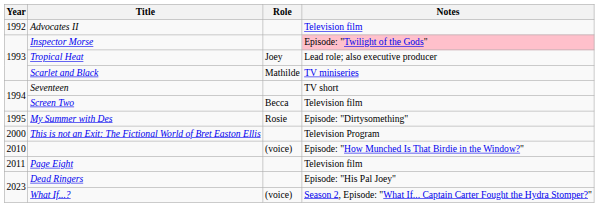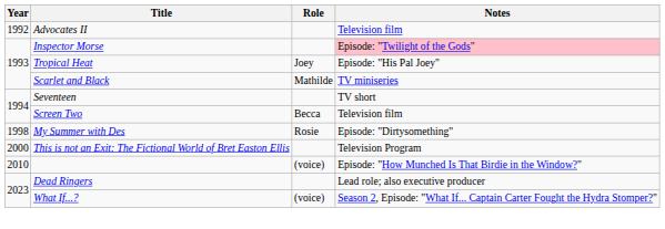Tropical Heat | Notes: Lead role; also executive producer -> Episode: "His Pal Joey"
My Summer with Des | Year: 1995 -> 1998
- row: 2011 | Page Eight | Television film
Dead Ringers | Notes: Episode: "His Pal Joey" -> Lead role; also executive producer
